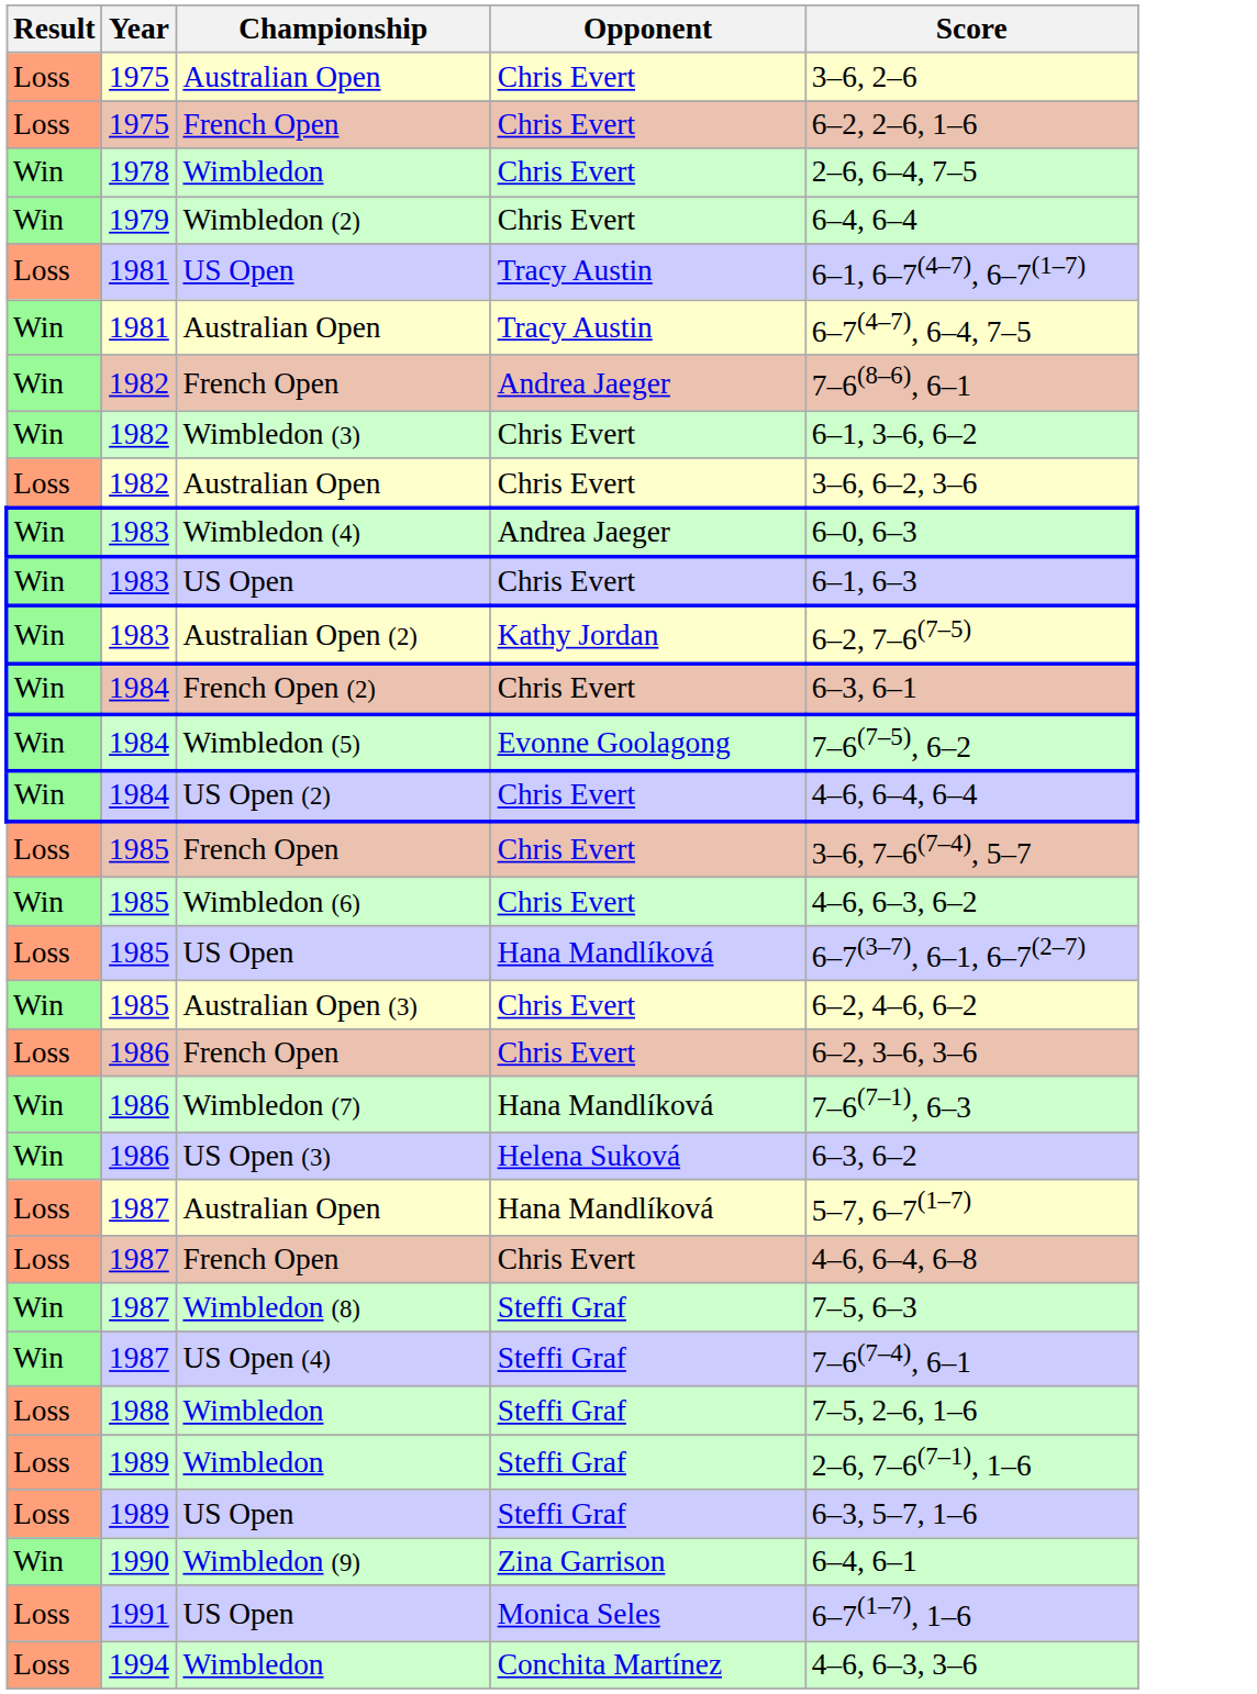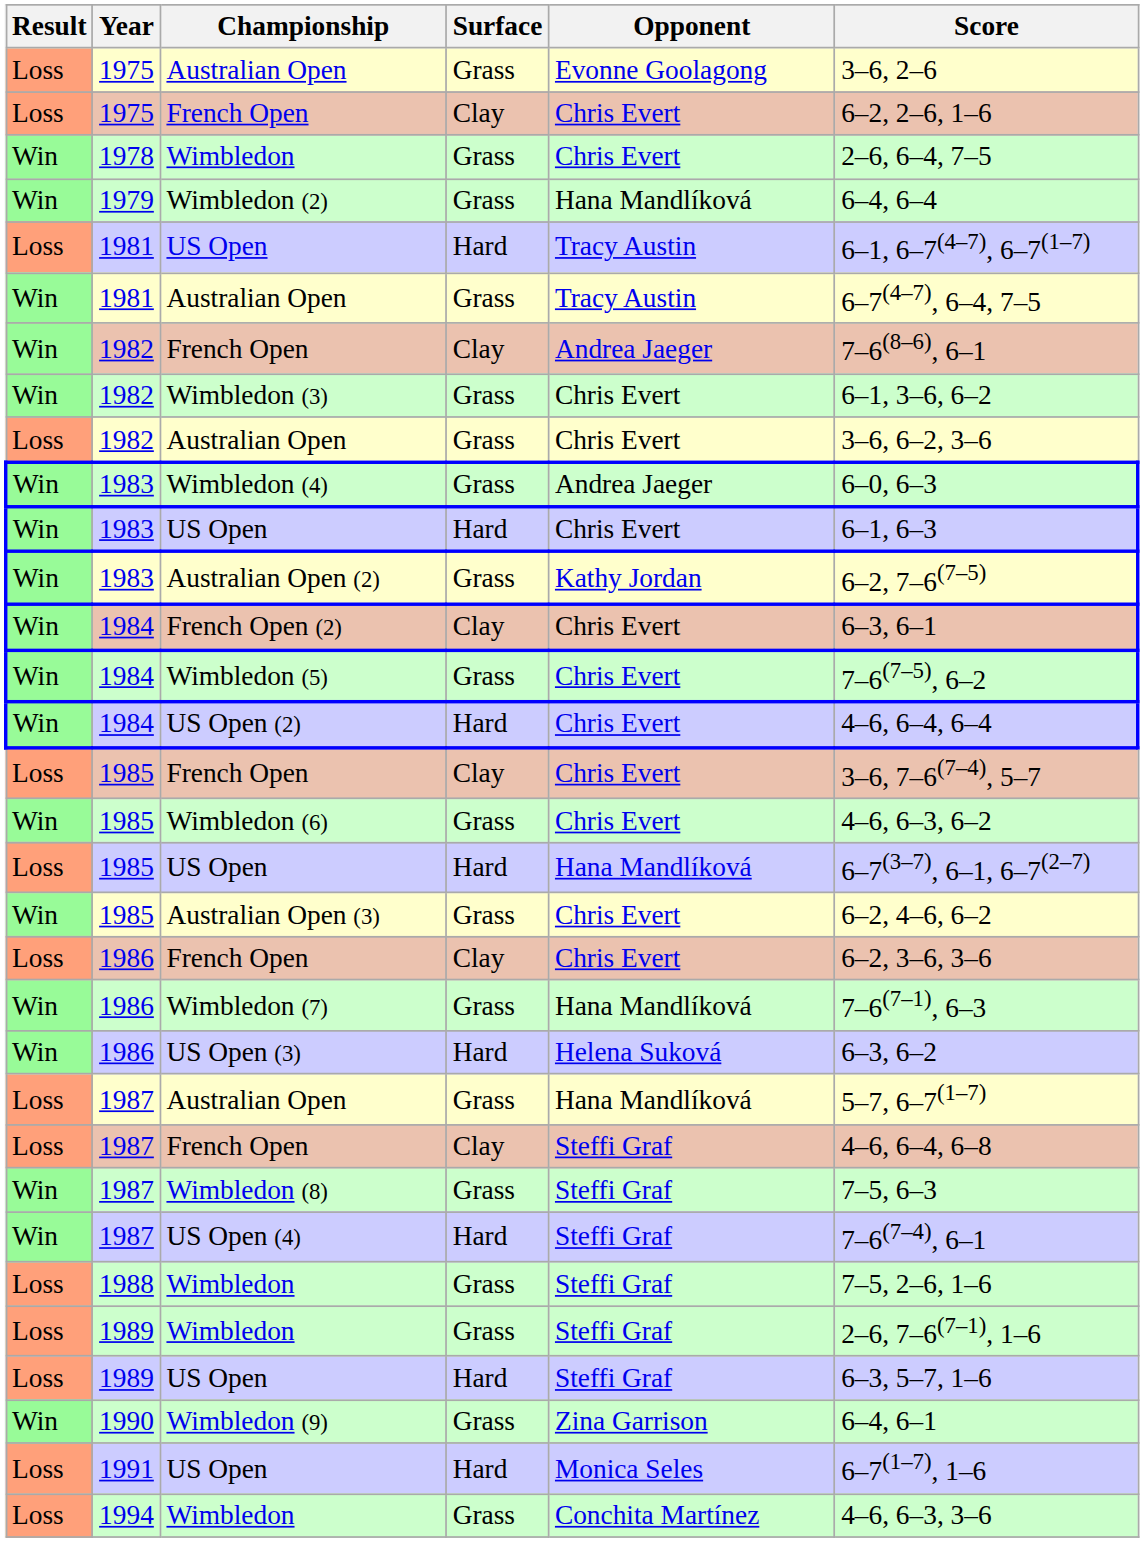+ column: Surface | Grass | Clay | Grass | Grass | Hard | Grass | Clay | Grass | Grass | Grass | Hard | Grass | Clay | Grass | Hard | Clay | Grass | Hard | Grass | Clay | Grass | Hard | Grass | Clay | Grass | Hard | Grass | Grass | Hard | Grass | Hard | Grass
1975 / Australian Open | Opponent: Chris Evert -> Evonne Goolagong
Wimbledon (2) | Opponent: Chris Evert -> Hana Mandlíková
Wimbledon (5) | Opponent: Evonne Goolagong -> Chris Evert
1987 / French Open | Opponent: Chris Evert -> Steffi Graf
